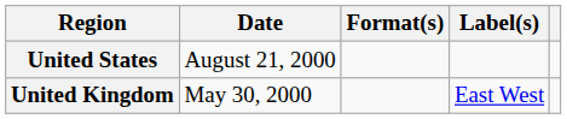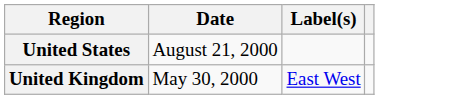- column: Format(s)
